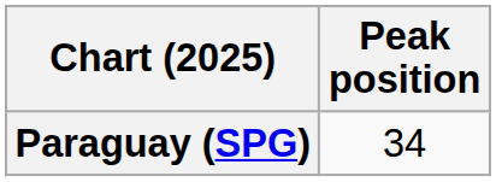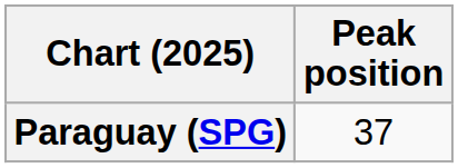Paraguay (SPG) | Peak position: 34 -> 37
